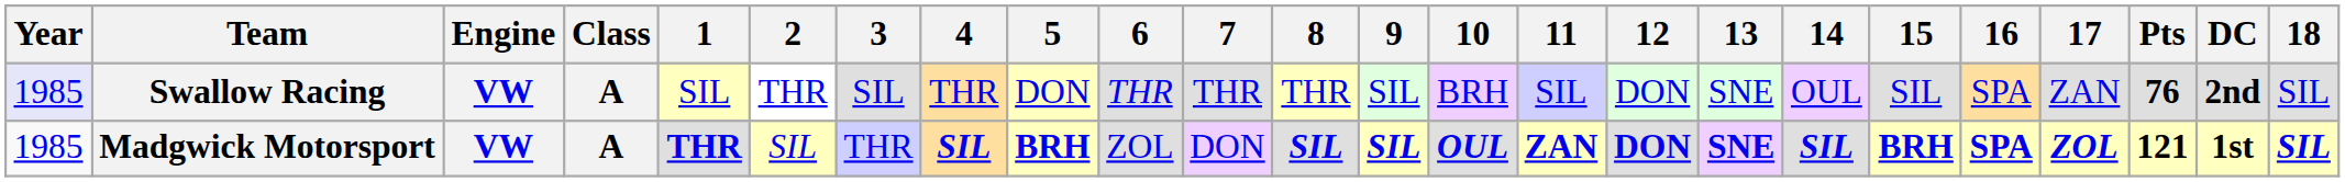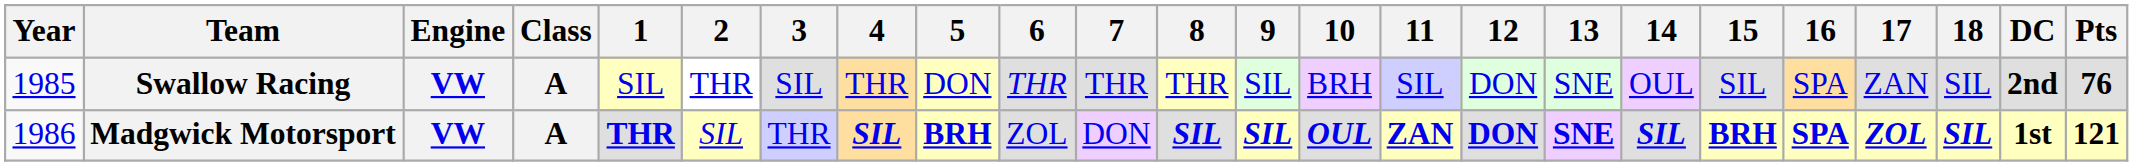columns swapped: 18 <-> Pts
Swallow Racing | Year: lavender background -> no background
Madgwick Motorsport | Year: 1985 -> 1986
